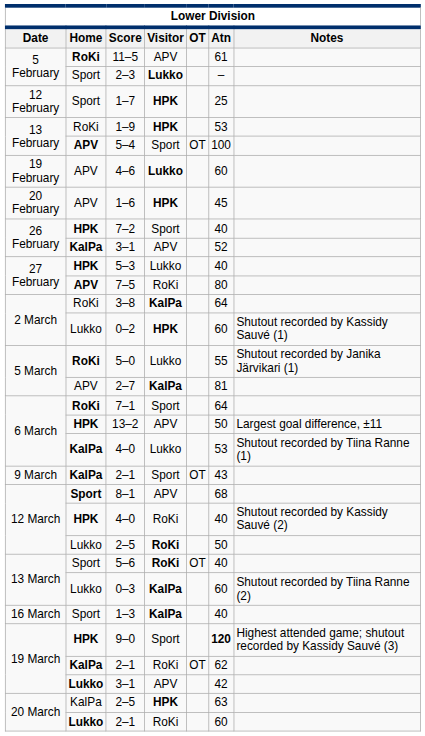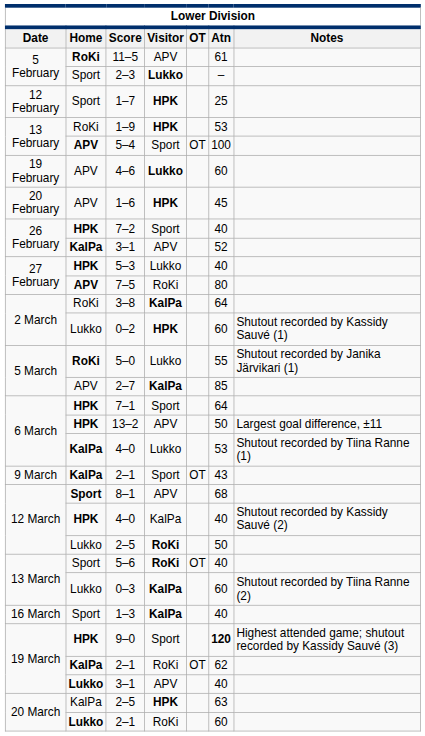2–7 | Atn: 81 -> 85
7–1 | Home: RoKi -> HPK
12 March / 4–0 | Visitor: RoKi -> KalPa
19 March / 3–1 | Atn: 42 -> 40
